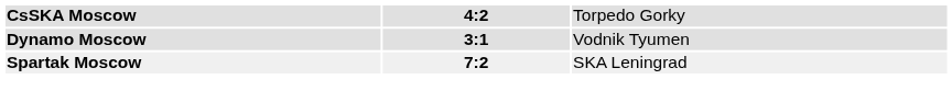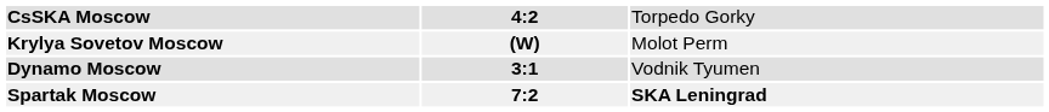+ row: Krylya Sovetov Moscow | (W) | Molot Perm
Spartak Moscow | column 3: normal -> bold
